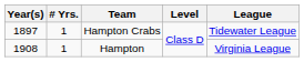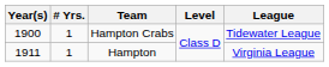Hampton Crabs | Year(s): 1897 -> 1900
Hampton | Year(s): 1908 -> 1911
